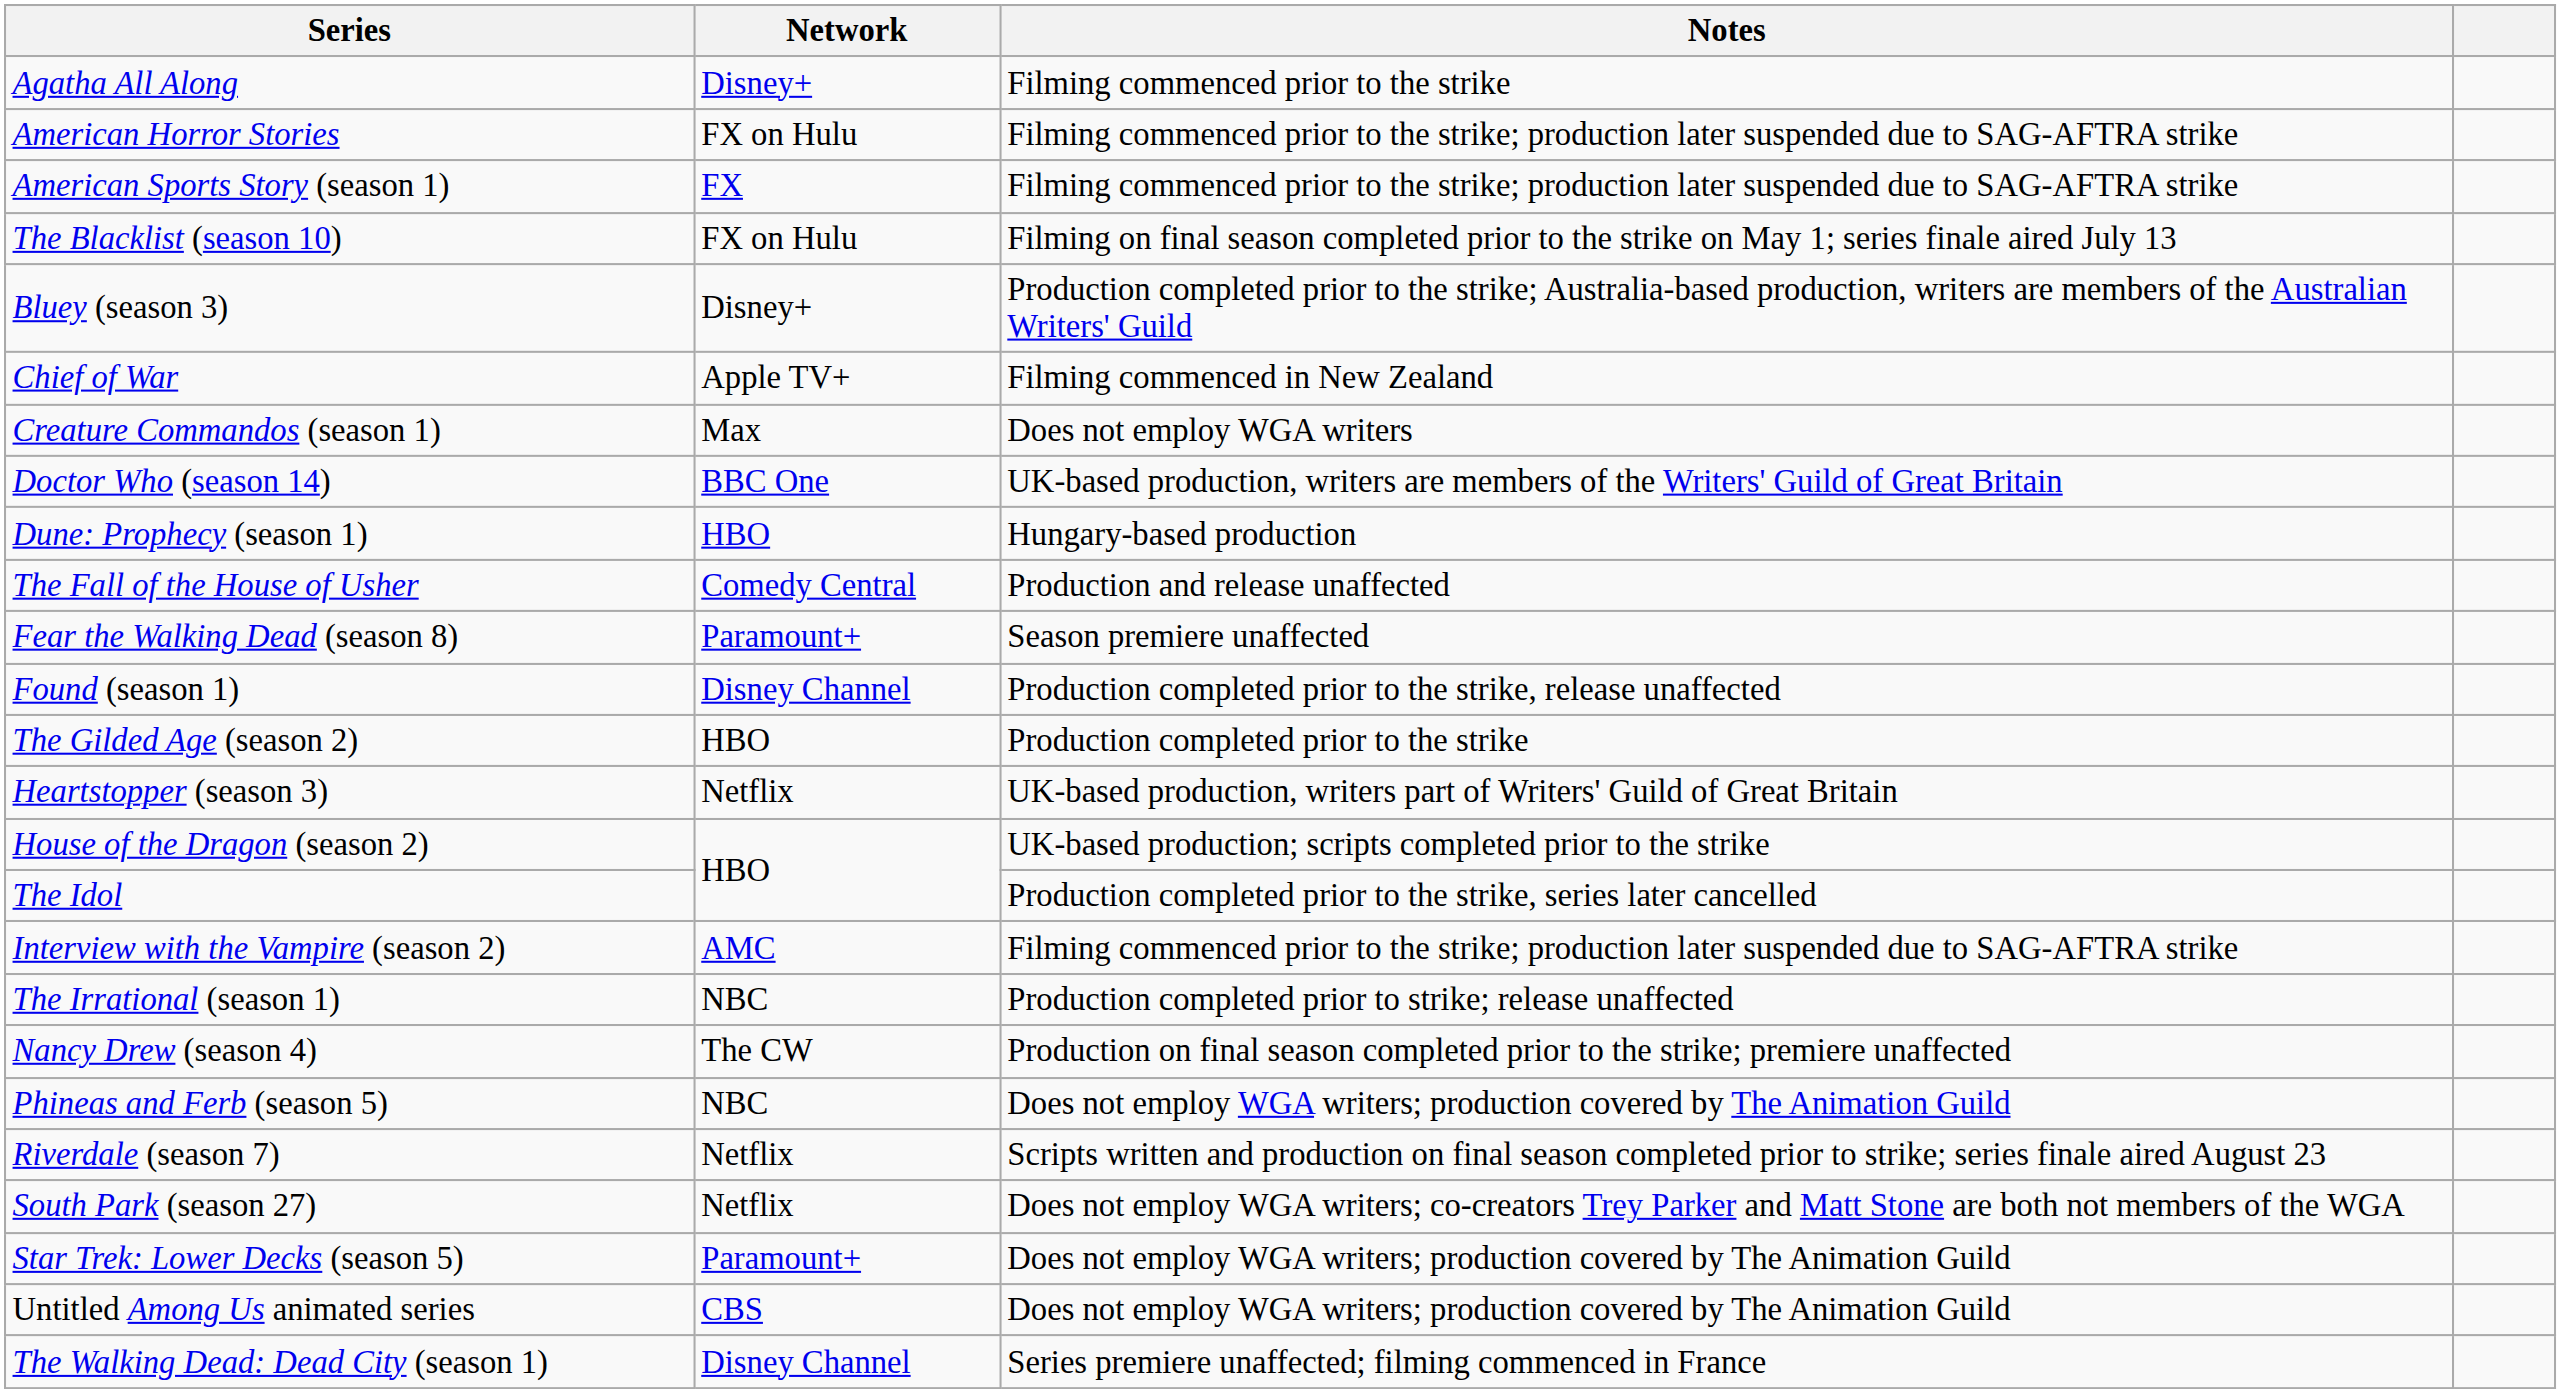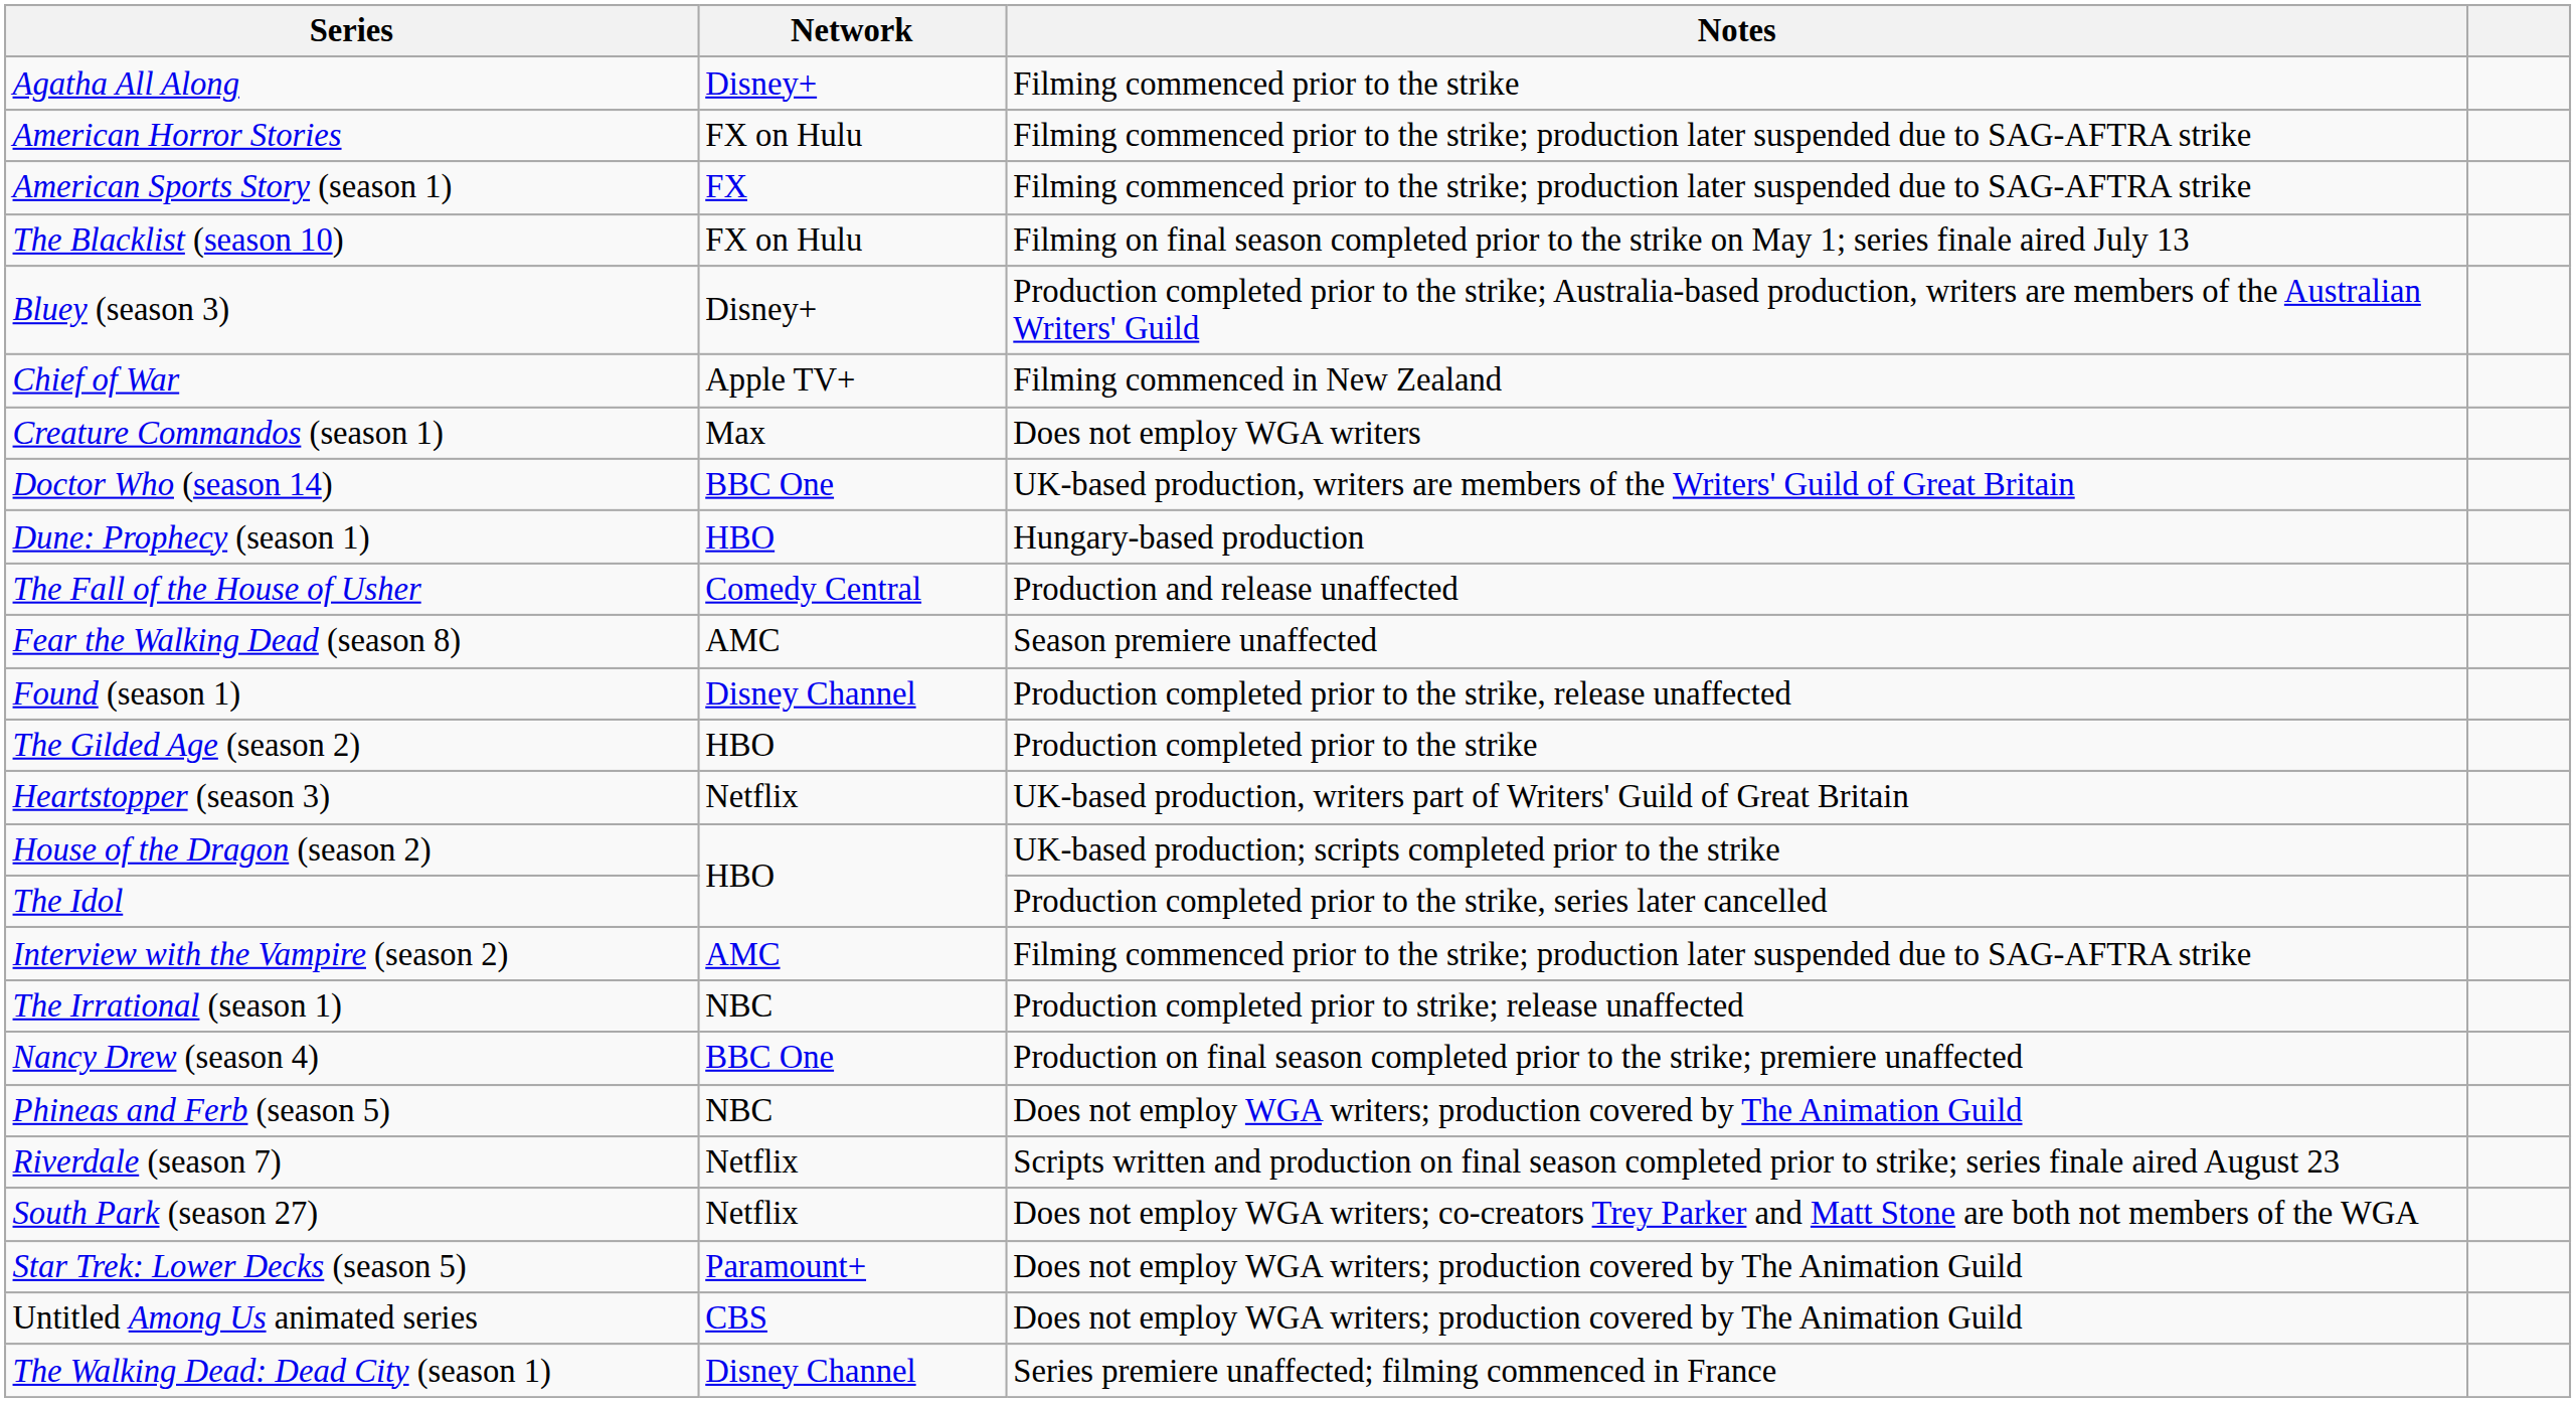Fear the Walking Dead (season 8) | Network: Paramount+ -> AMC
Nancy Drew (season 4) | Network: The CW -> BBC One
